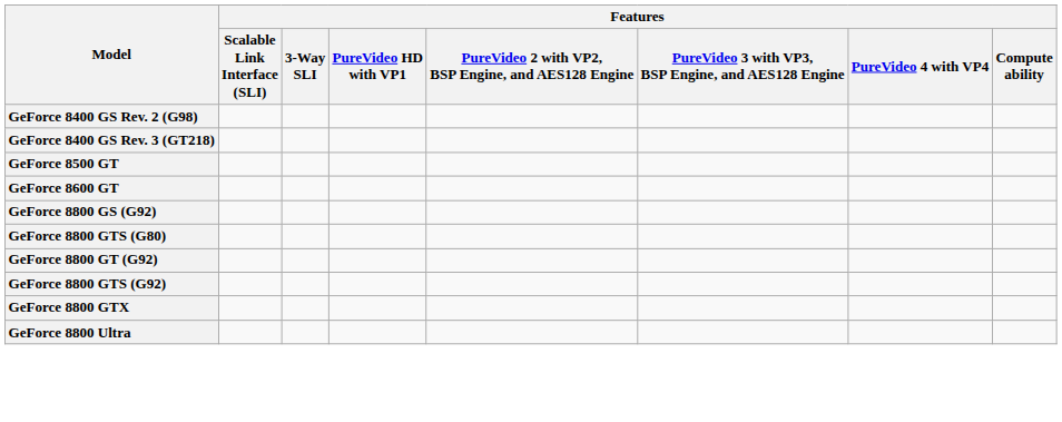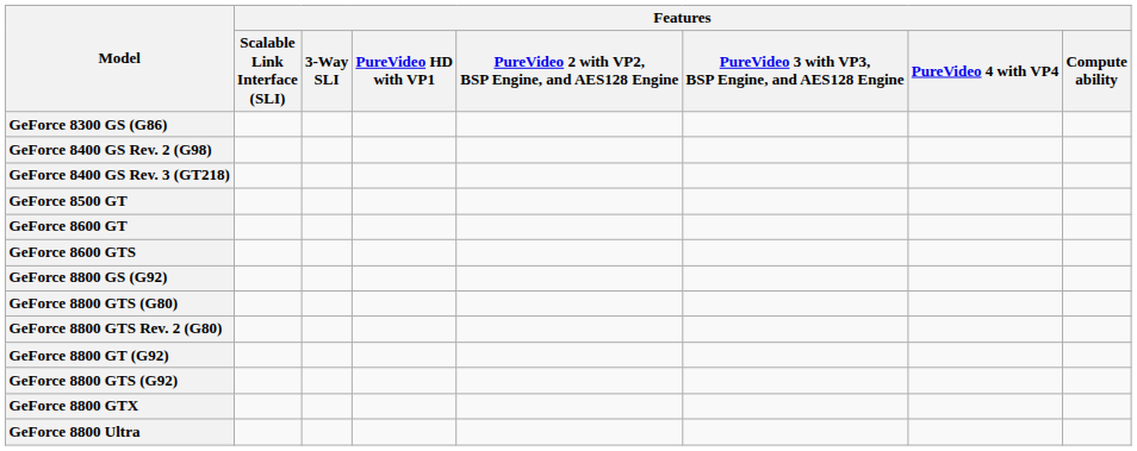+ row: GeForce 8300 GS (G86)
+ row: GeForce 8600 GTS
+ row: GeForce 8800 GTS Rev. 2 (G80)
